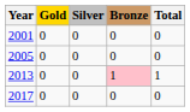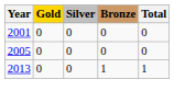2013 | Bronze: pink background -> no background
- row: 2017 | 0 | 0 | 0 | 0
